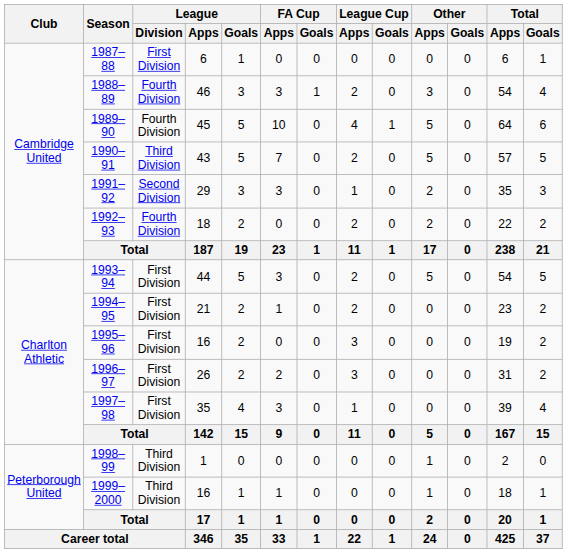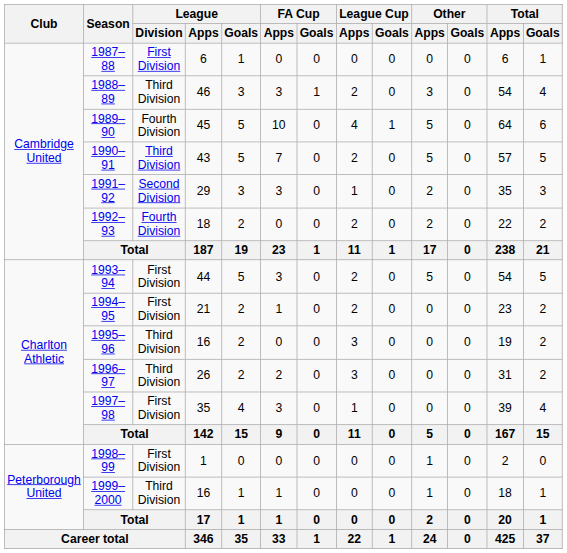1988–89 | League / Division: Fourth Division -> Third Division
1995–96 | League / Division: First Division -> Third Division
1996–97 | League / Division: First Division -> Third Division
1998–99 | League / Division: Third Division -> First Division
